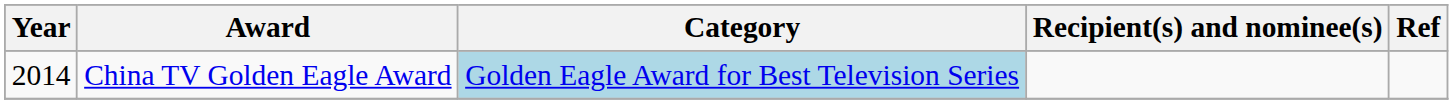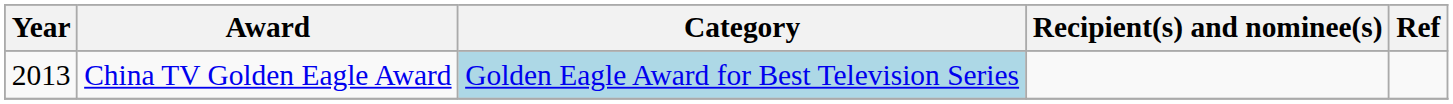China TV Golden Eagle Award | Year: 2014 -> 2013
